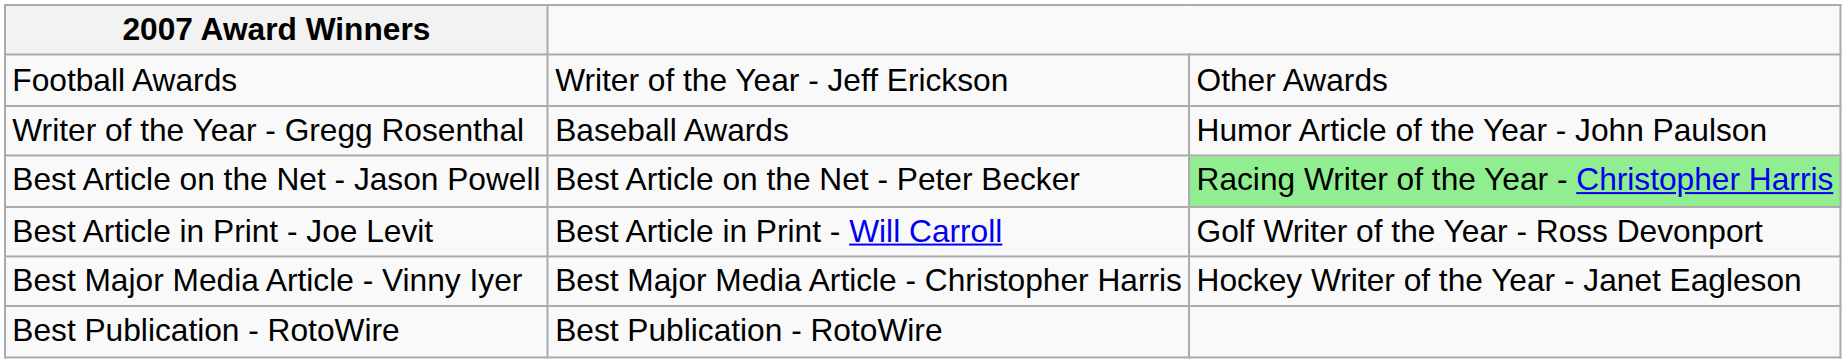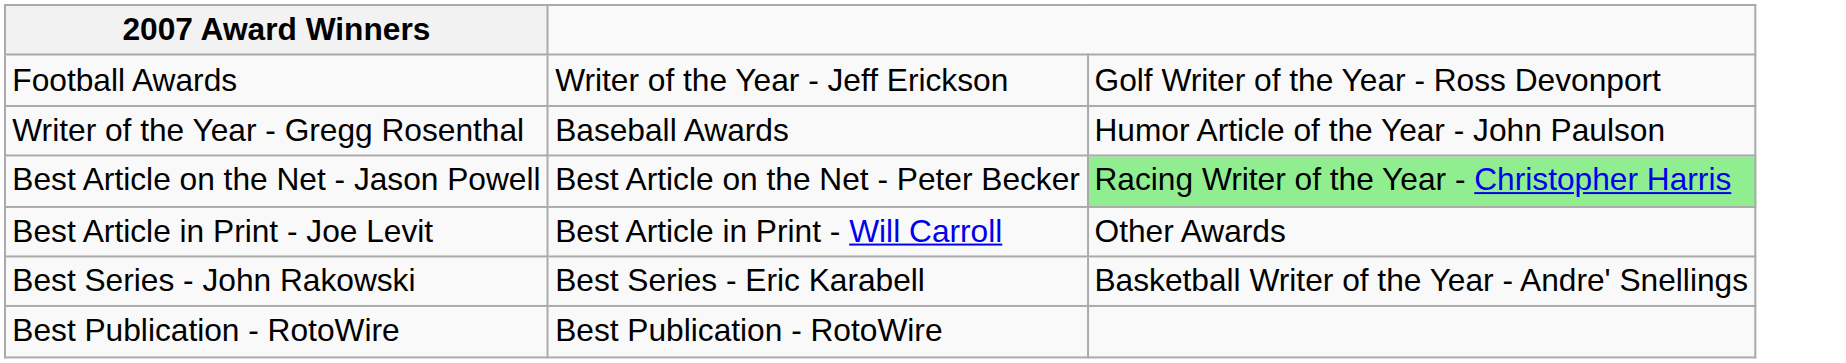Football Awards | column 3: Other Awards -> Golf Writer of the Year - Ross Devonport
Best Article in Print - Joe Levit | column 3: Golf Writer of the Year - Ross Devonport -> Other Awards
- row: Best Major Media Article - Vinny Iyer | Best Major Media Article - Christopher Harris | Hockey Writer of the Year - Janet Eagleson
+ row: Best Series - John Rakowski | Best Series - Eric Karabell | Basketball Writer of the Year - Andre' Snellings
